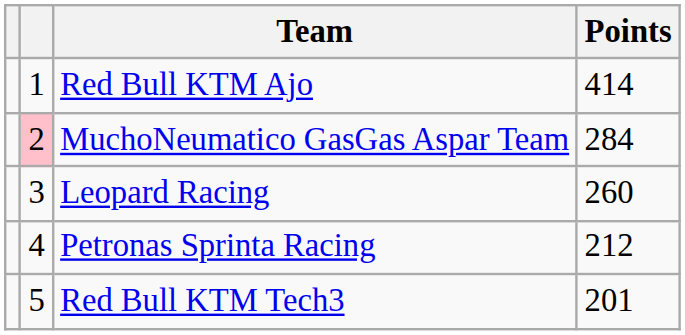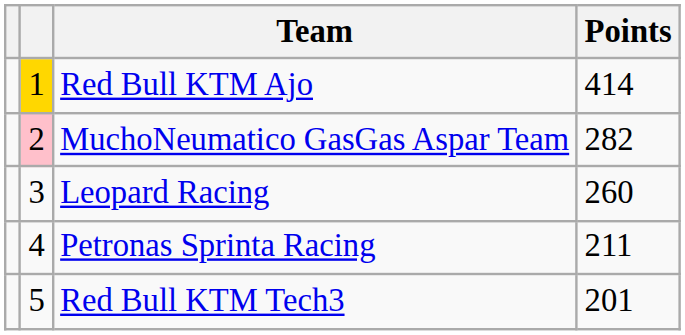Red Bull KTM Ajo | column 2: no background -> gold background
MuchoNeumatico GasGas Aspar Team | Points: 284 -> 282
Petronas Sprinta Racing | Points: 212 -> 211
